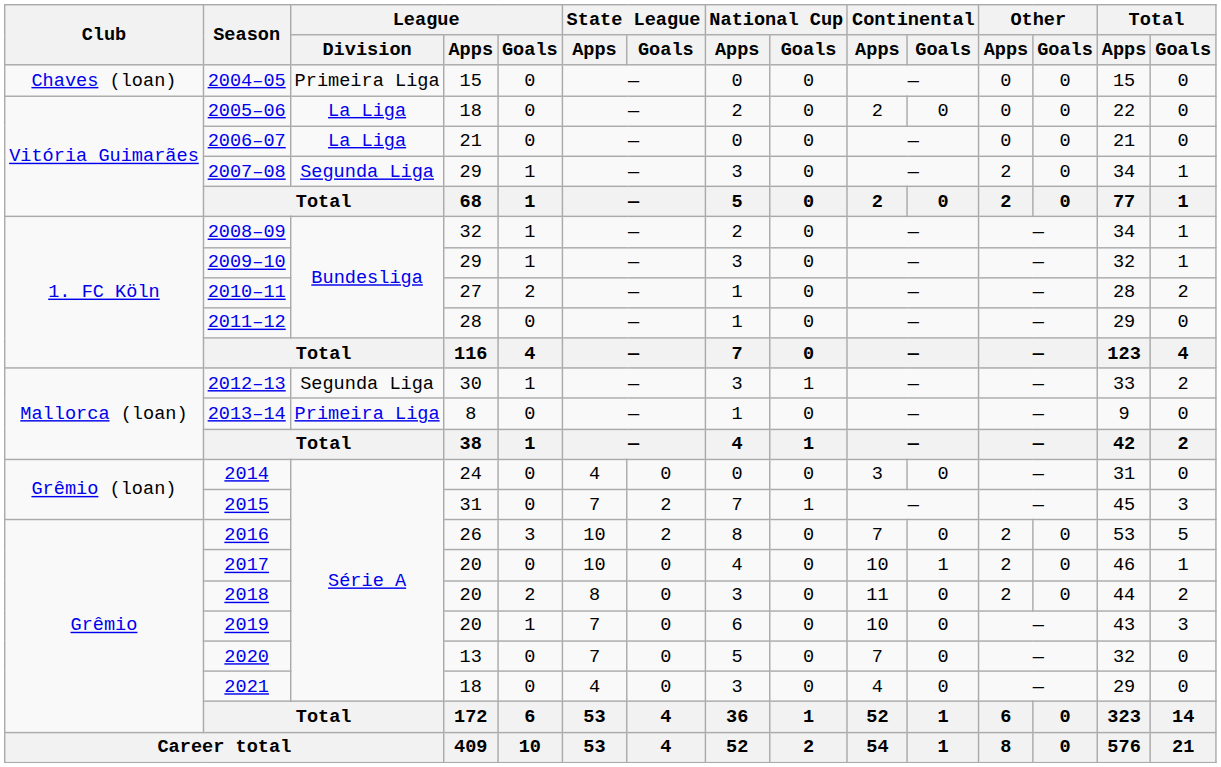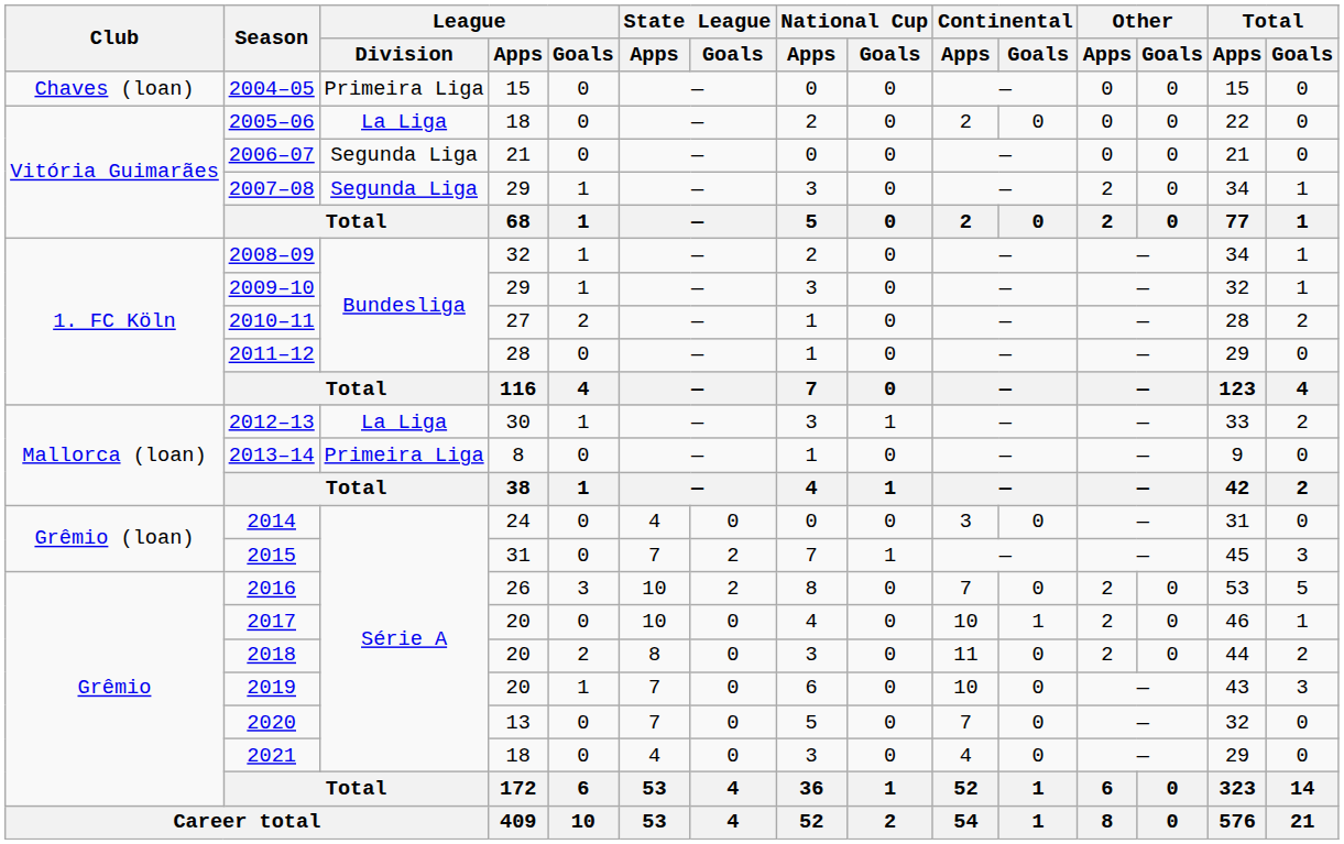2006–07 | League / Division: La Liga -> Segunda Liga
2012–13 | League / Division: Segunda Liga -> La Liga
